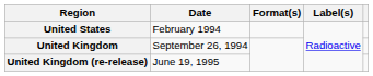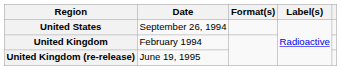United States | Date: February 1994 -> September 26, 1994
United Kingdom | Date: September 26, 1994 -> February 1994
